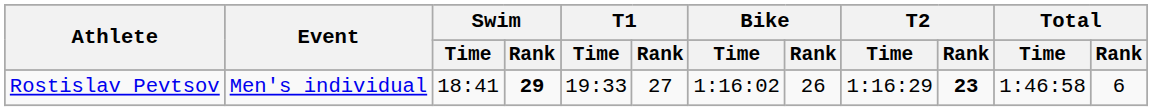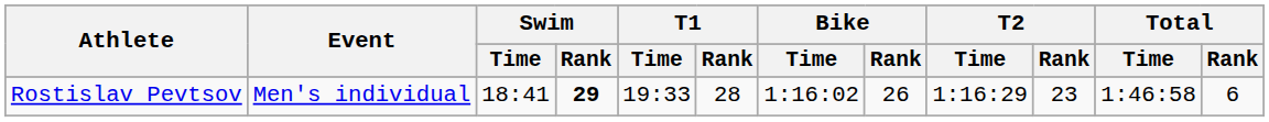Rostislav Pevtsov | T1 / Rank: 27 -> 28
Rostislav Pevtsov | T2 / Rank: bold -> normal
